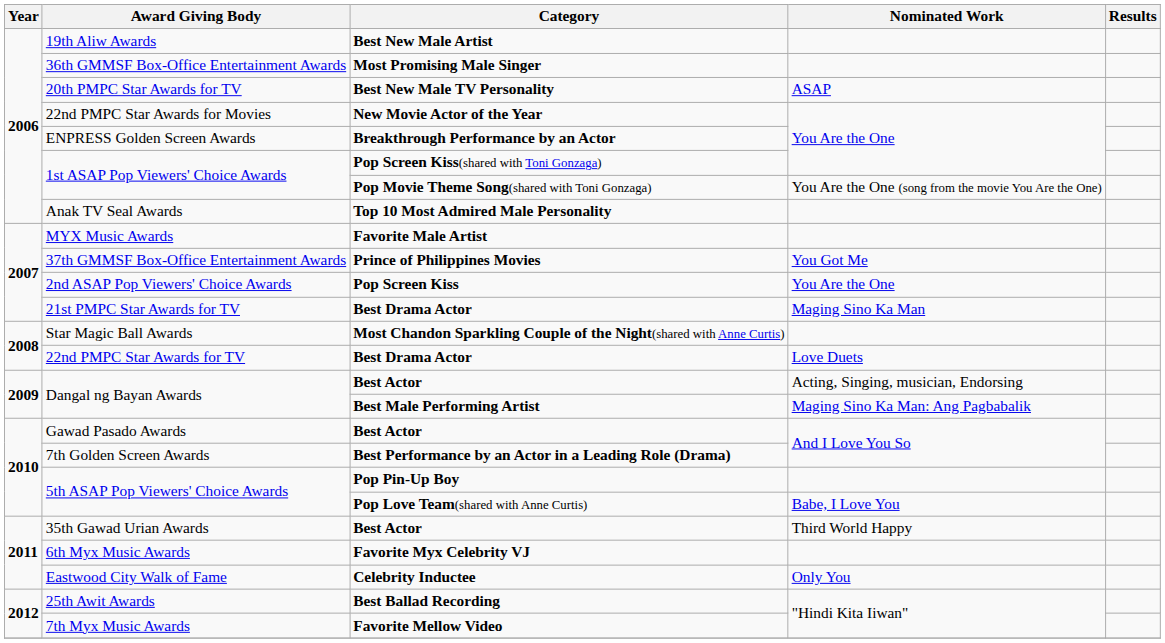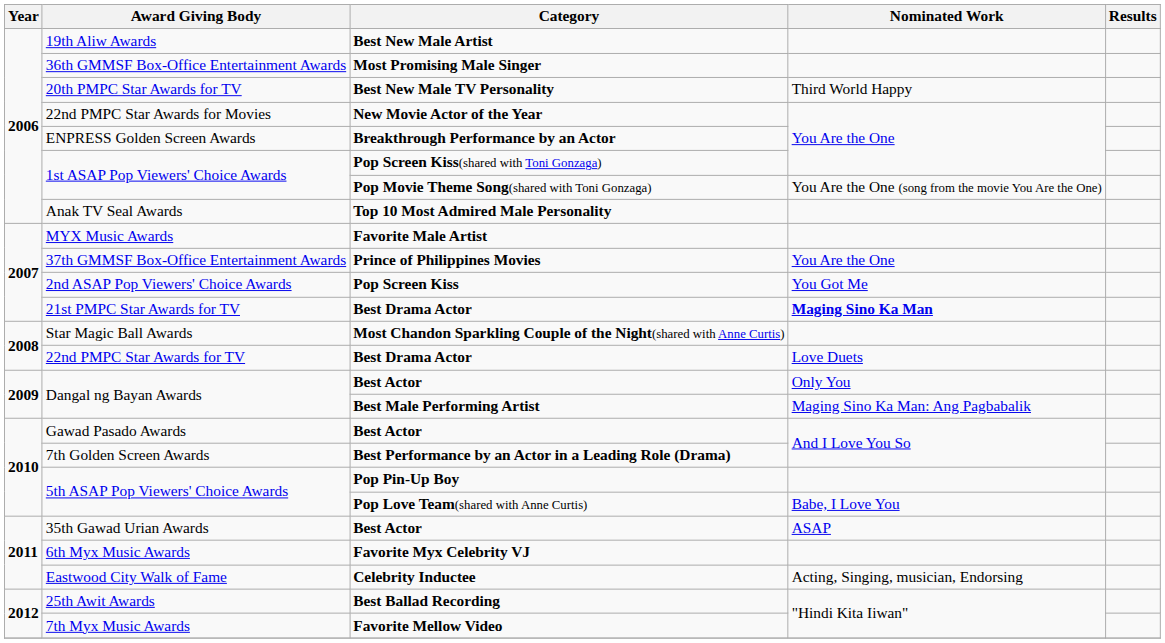20th PMPC Star Awards for TV | Nominated Work: ASAP -> Third World Happy
37th GMMSF Box-Office Entertainment Awards | Nominated Work: You Got Me -> You Are the One
2nd ASAP Pop Viewers' Choice Awards | Nominated Work: You Are the One -> You Got Me
21st PMPC Star Awards for TV | Nominated Work: normal -> bold
Dangal ng Bayan Awards / Best Actor | Nominated Work: Acting, Singing, musician, Endorsing -> Only You
35th Gawad Urian Awards | Nominated Work: Third World Happy -> ASAP
Eastwood City Walk of Fame | Nominated Work: Only You -> Acting, Singing, musician, Endorsing
